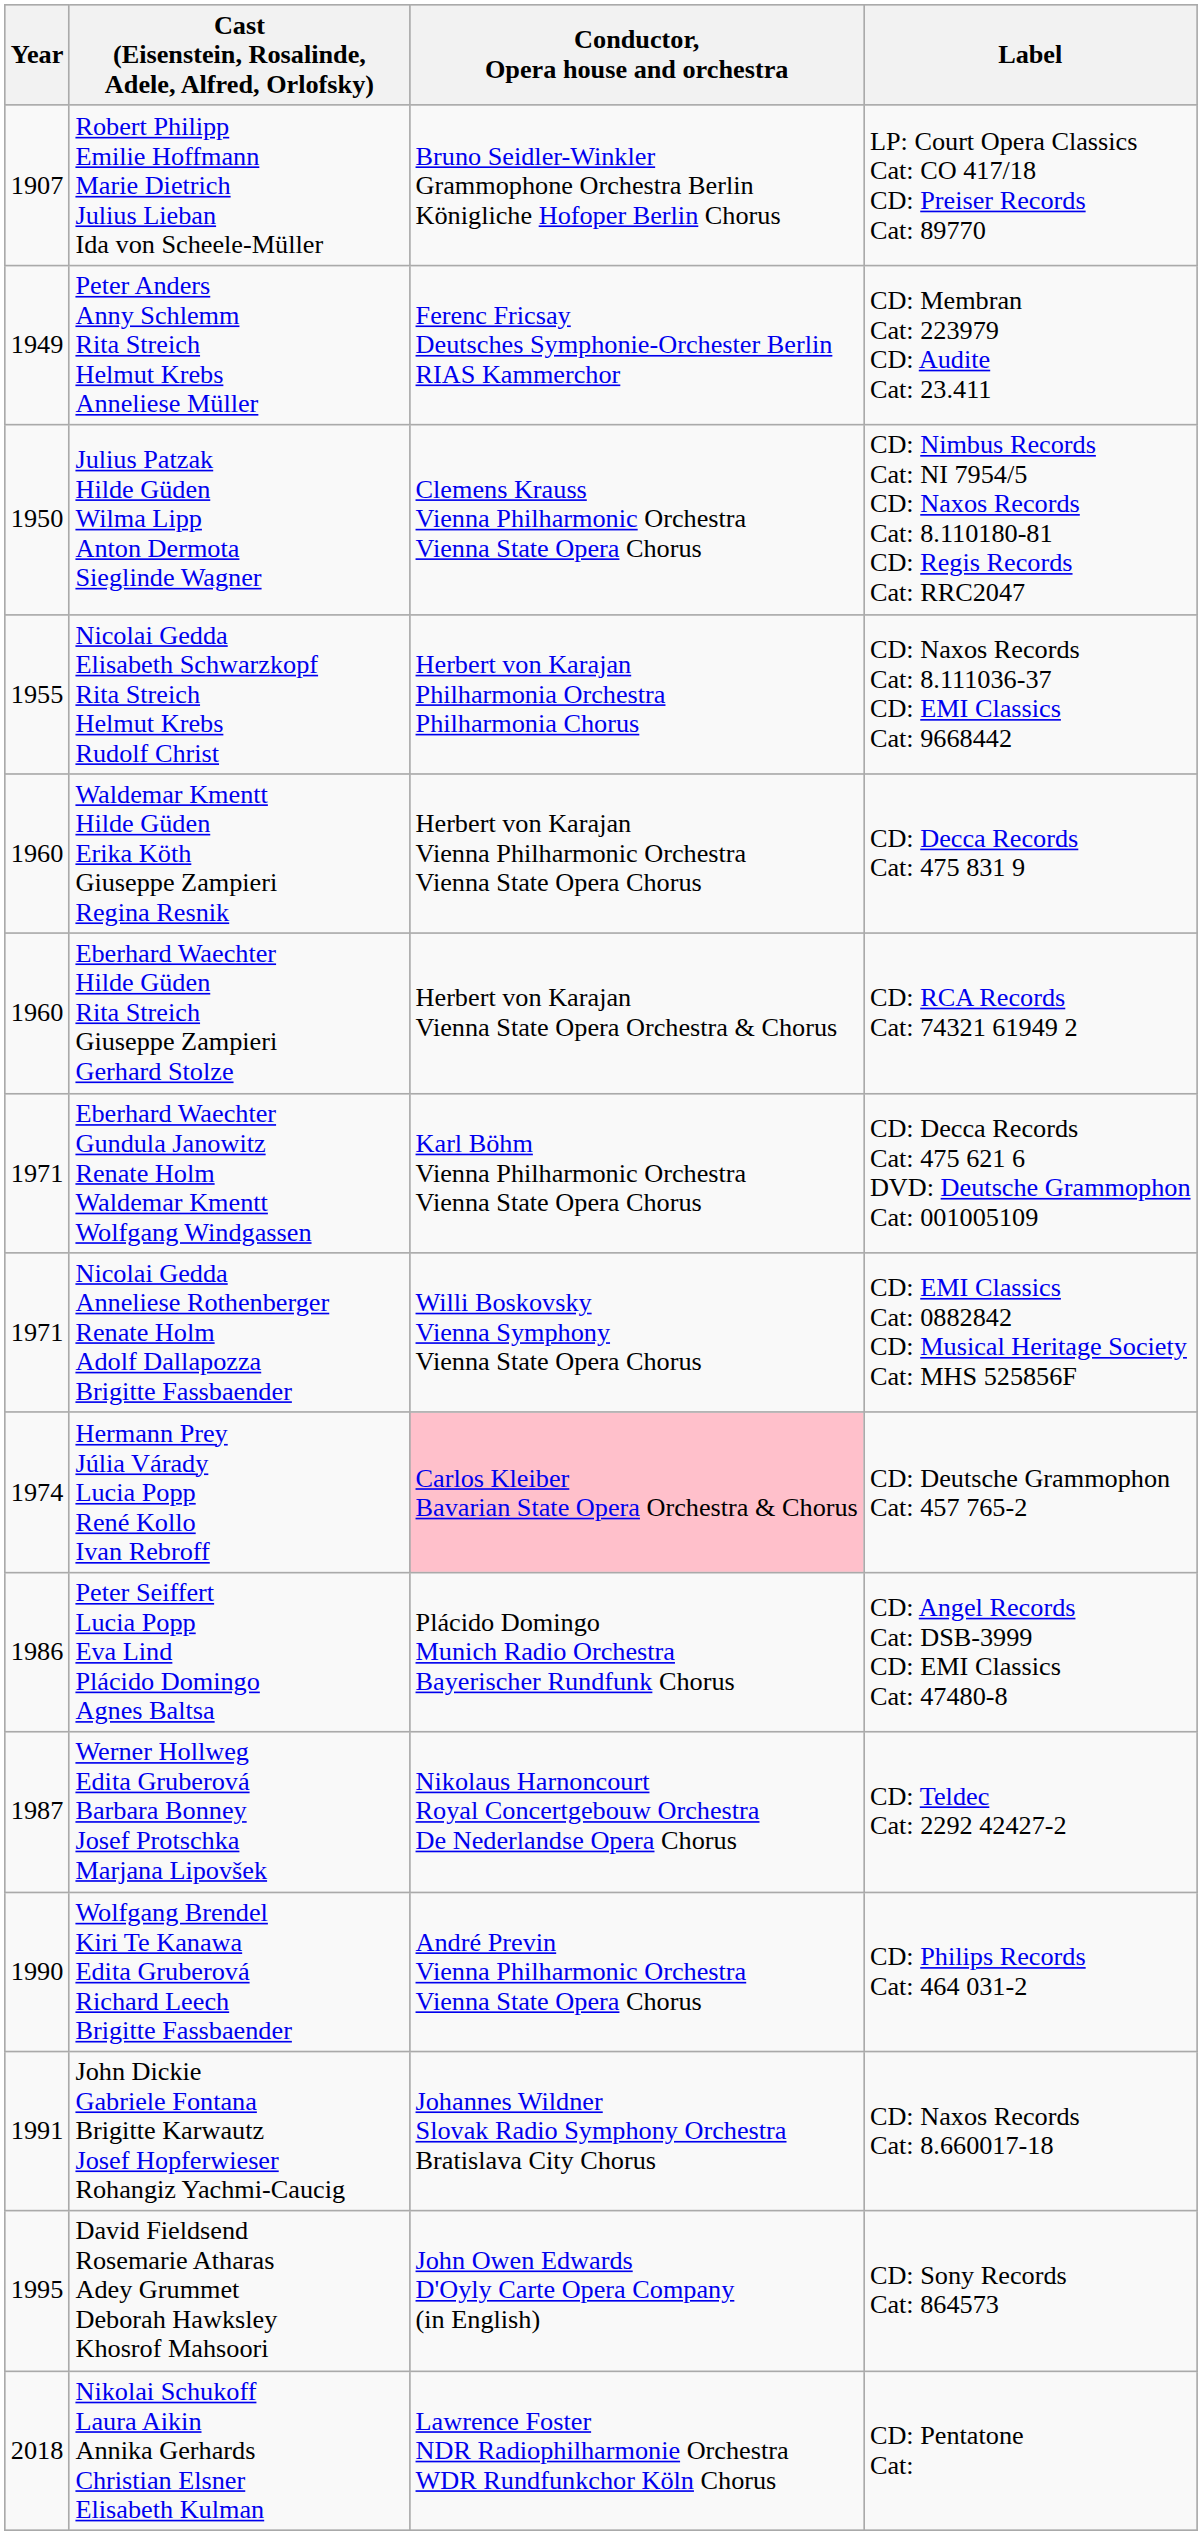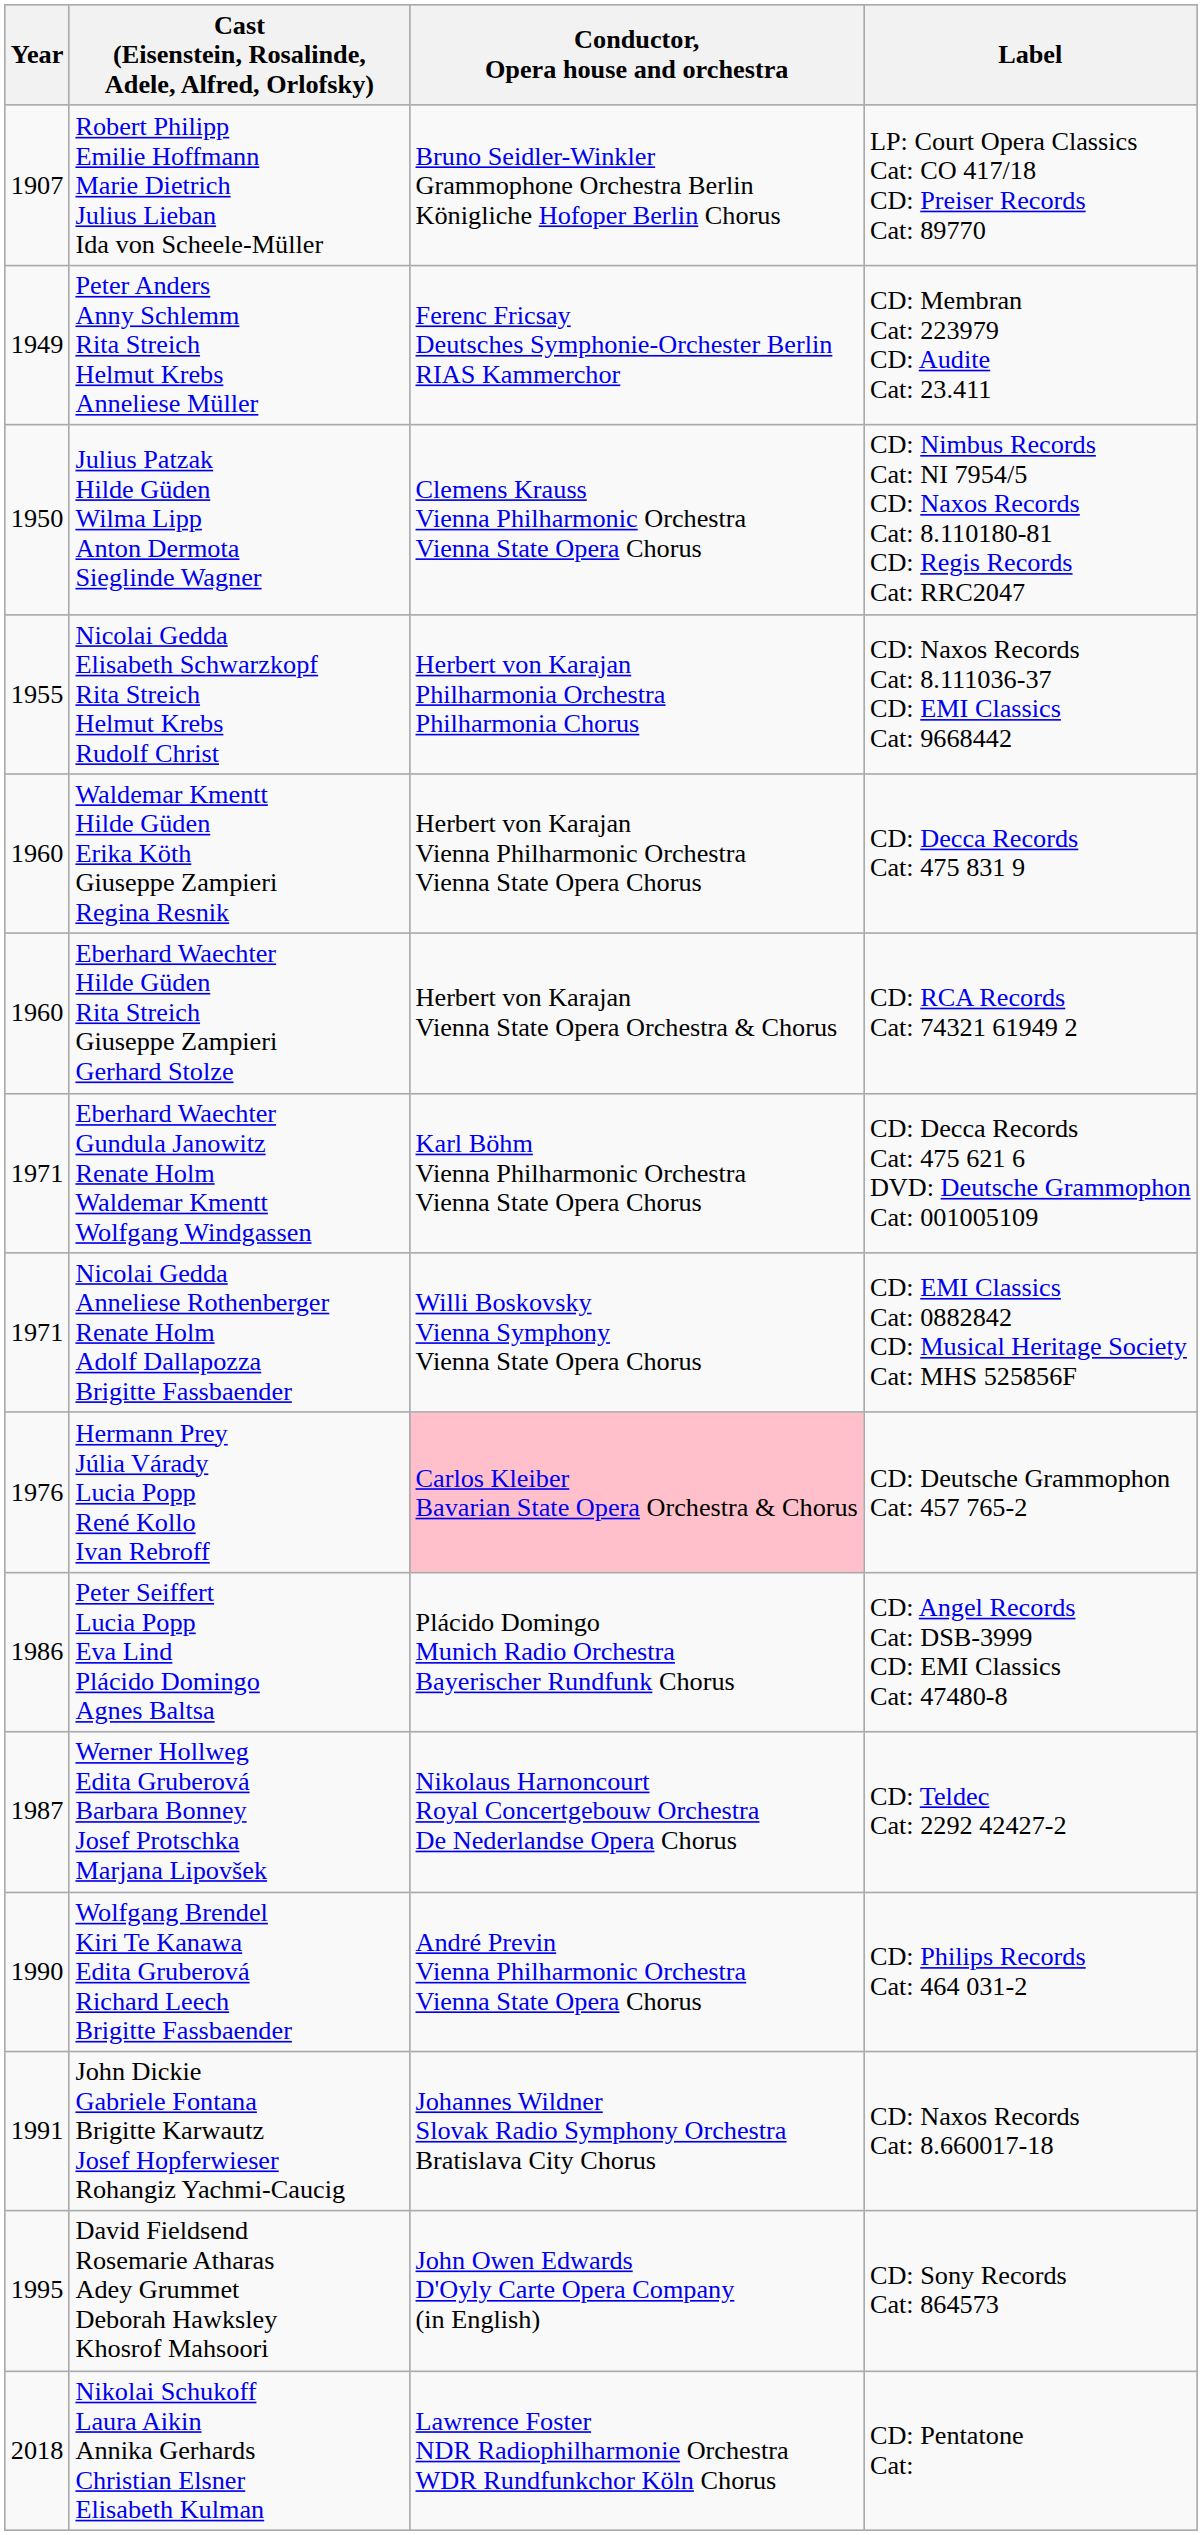Hermann Prey Júlia Várady Lucia Popp René Kollo Ivan Rebroff | Year: 1974 -> 1976
